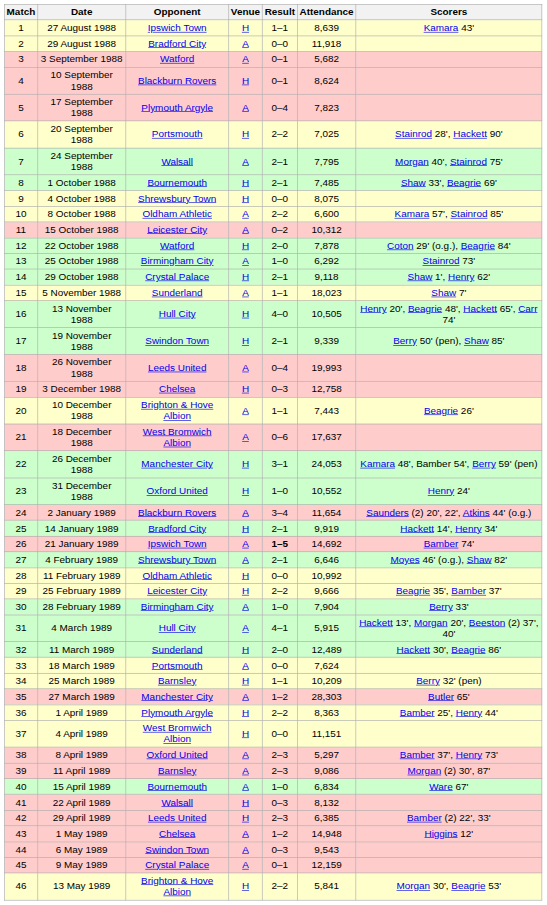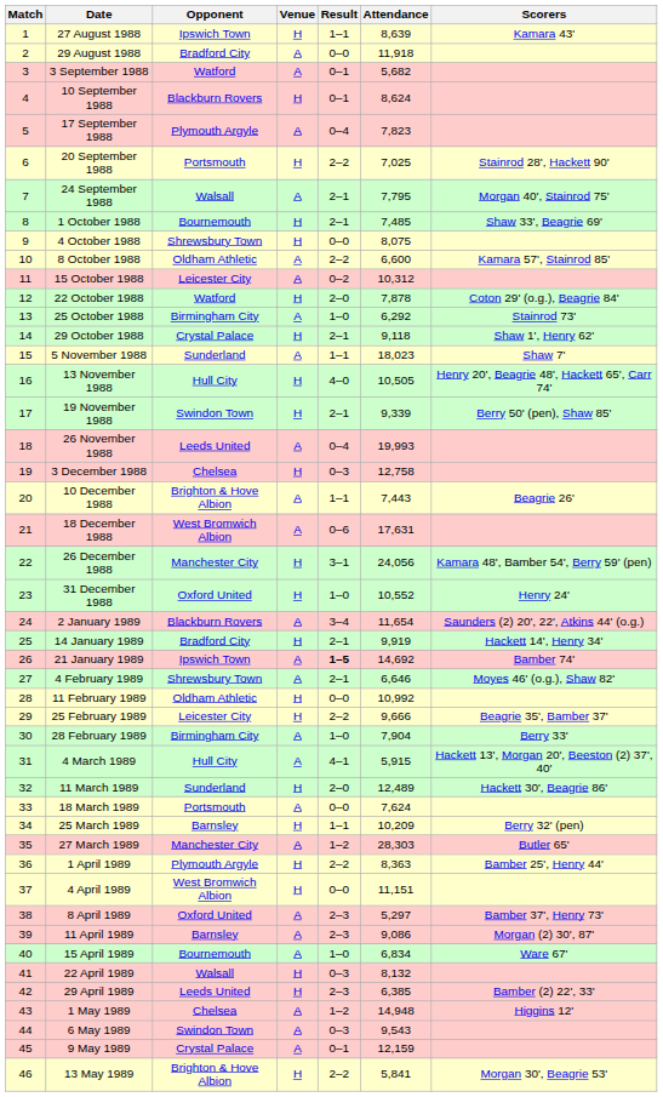18 December 1988 | Attendance: 17,637 -> 17,631
26 December 1988 | Attendance: 24,053 -> 24,056
